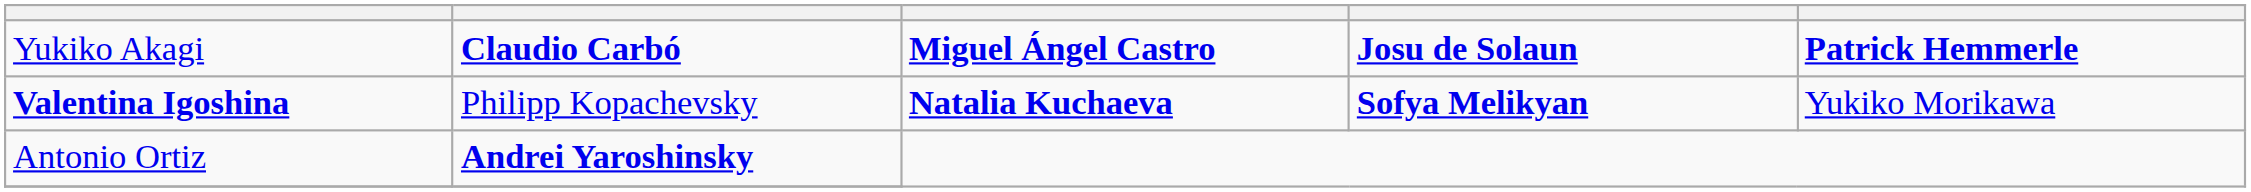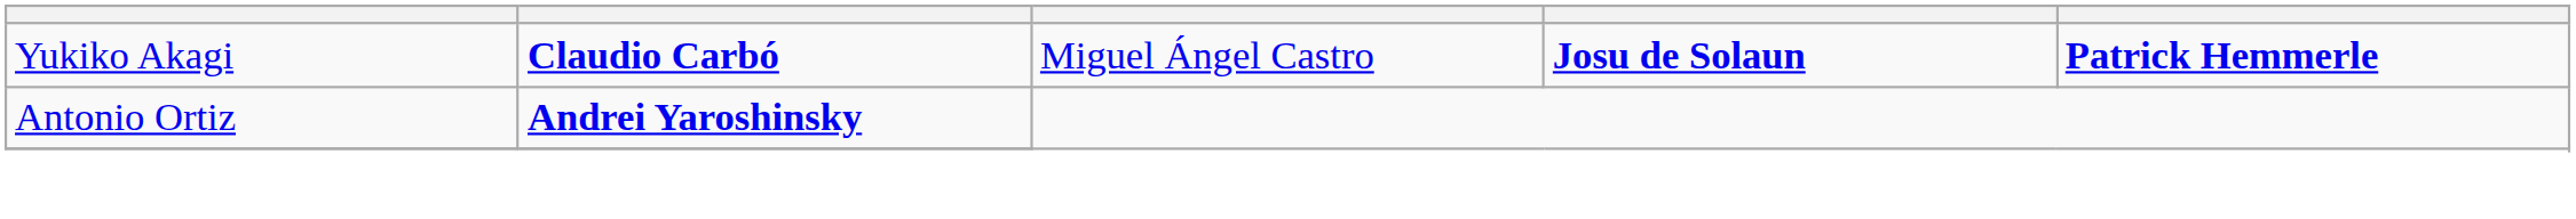Yukiko Akagi | column 3: bold -> normal
- row: Valentina Igoshina | Philipp Kopachevsky | Natalia Kuchaeva | Sofya Melikyan | Yukiko Morikawa
